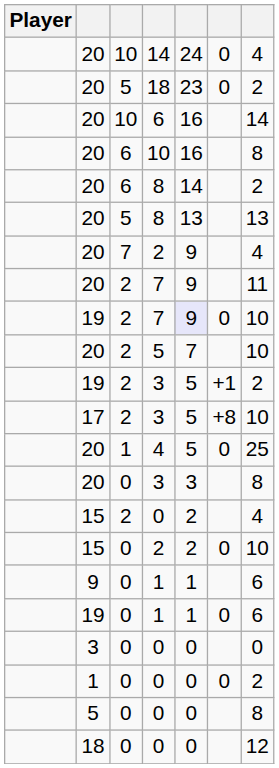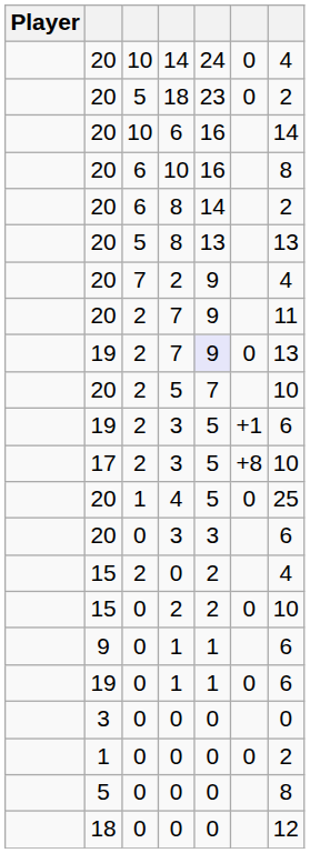19 / 7 | column 7: 10 -> 13
19 / 3 | column 7: 2 -> 6
20 / 3 | column 7: 8 -> 6
